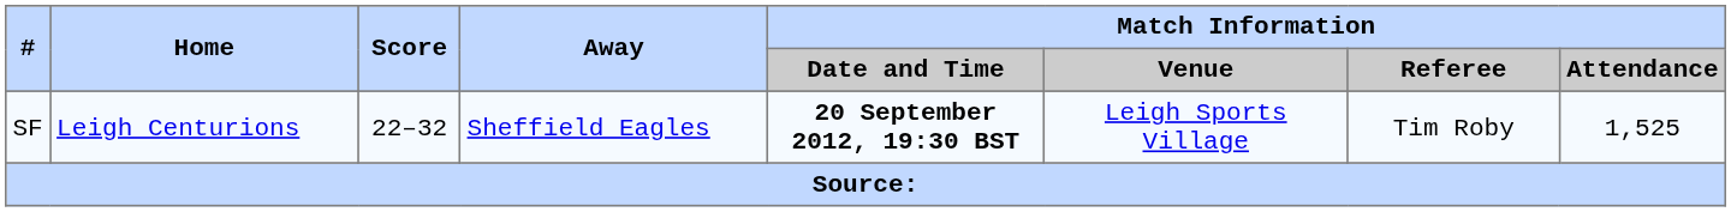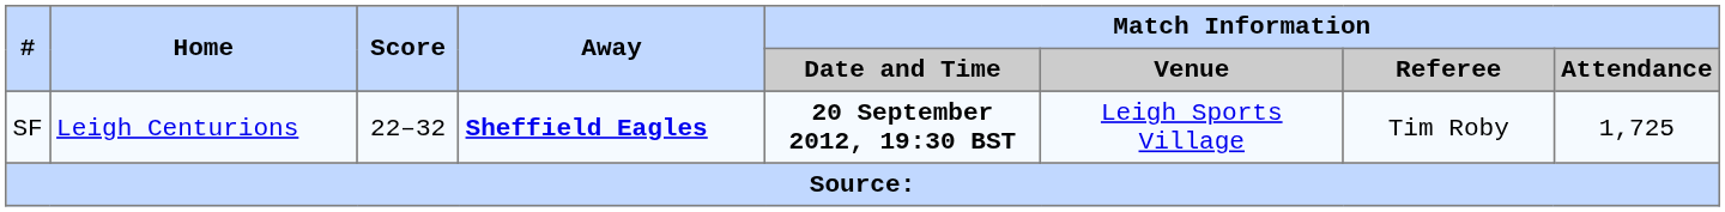SF | Away: normal -> bold
SF | Match Information / Attendance: 1,525 -> 1,725
